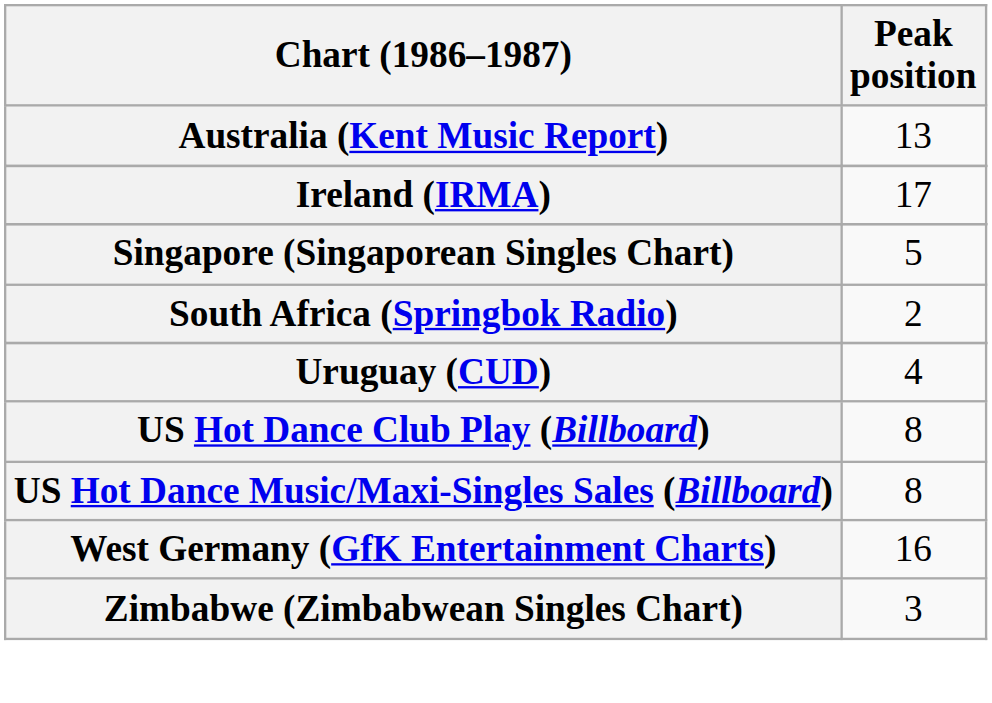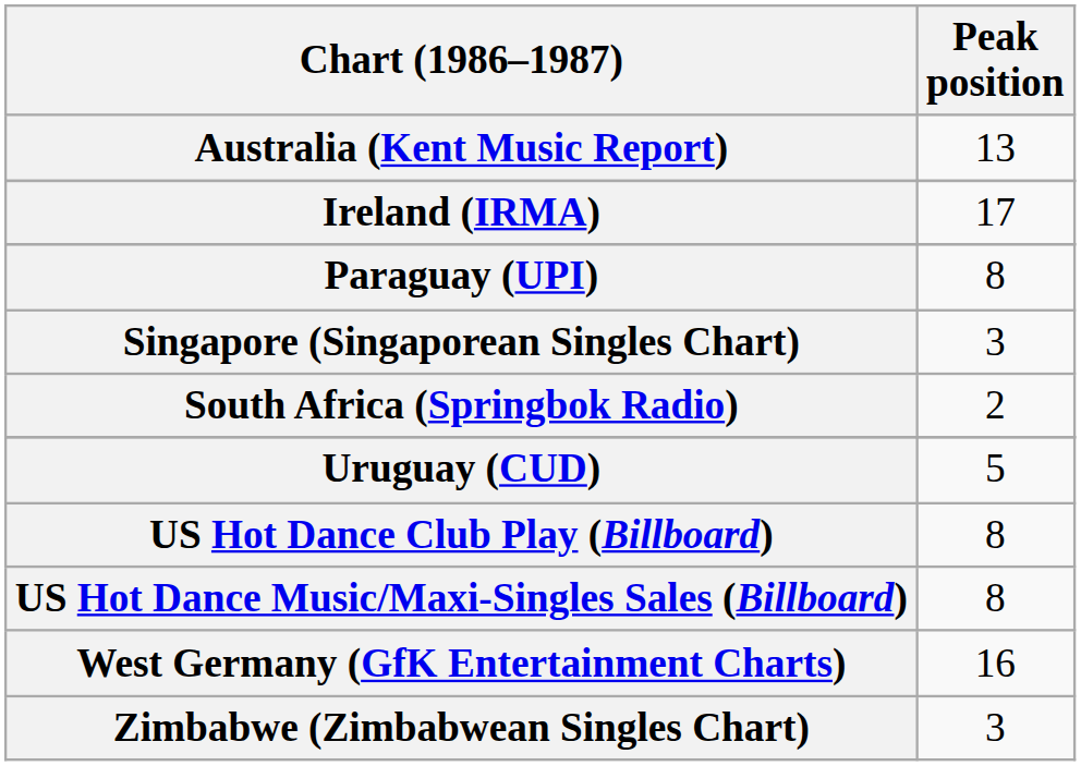+ row: Paraguay (UPI) | 8
Singapore (Singaporean Singles Chart) | Peak position: 5 -> 3
Uruguay (CUD) | Peak position: 4 -> 5
